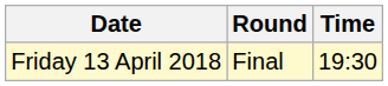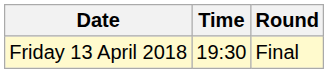columns swapped: Time <-> Round
